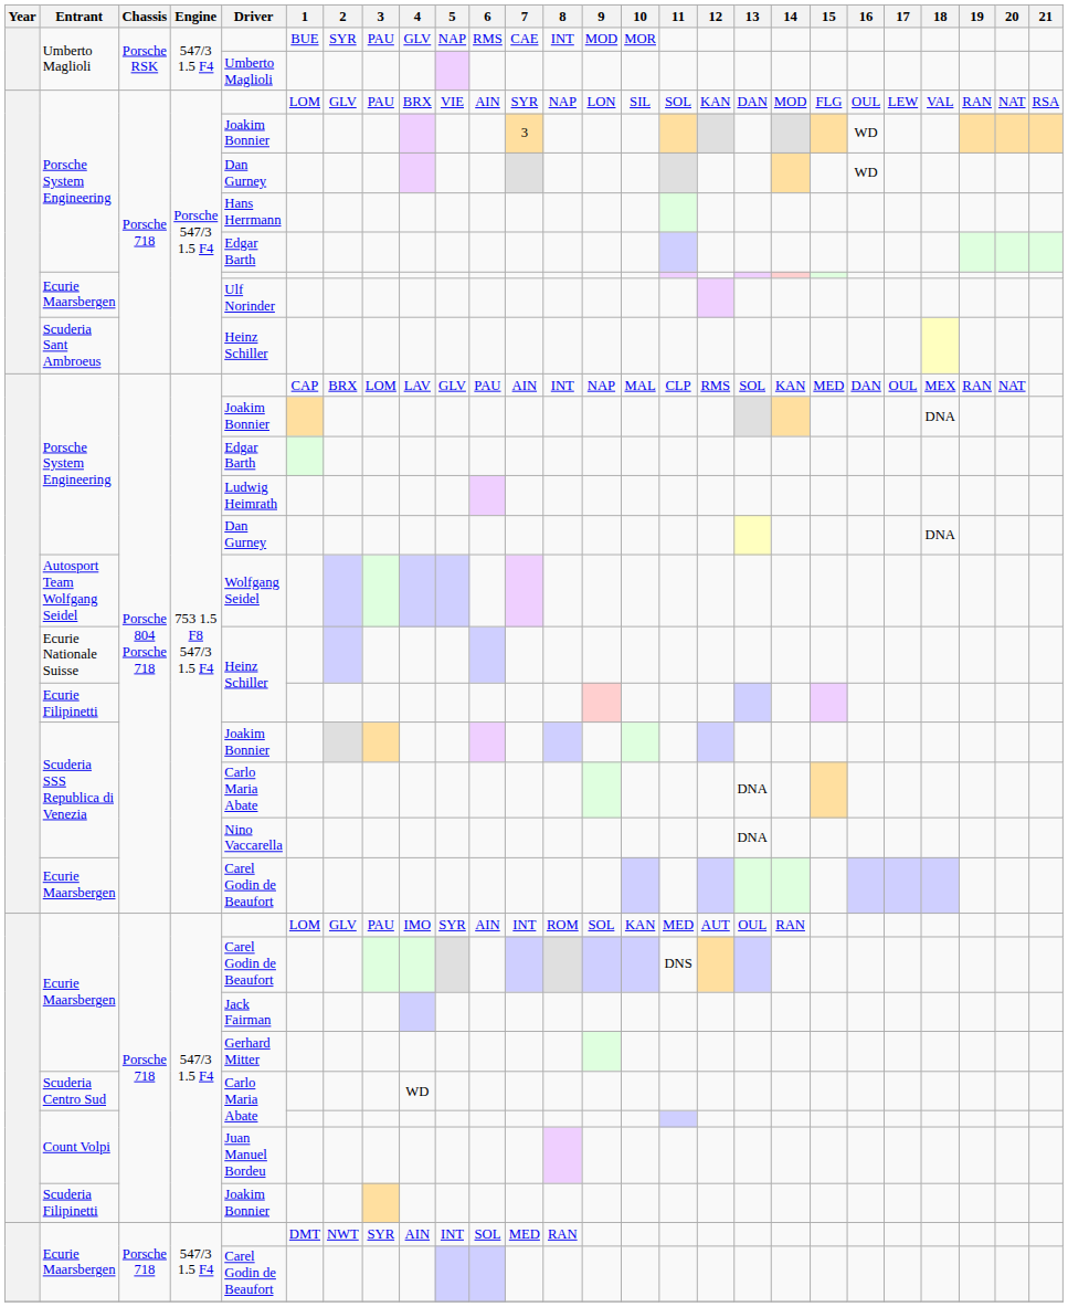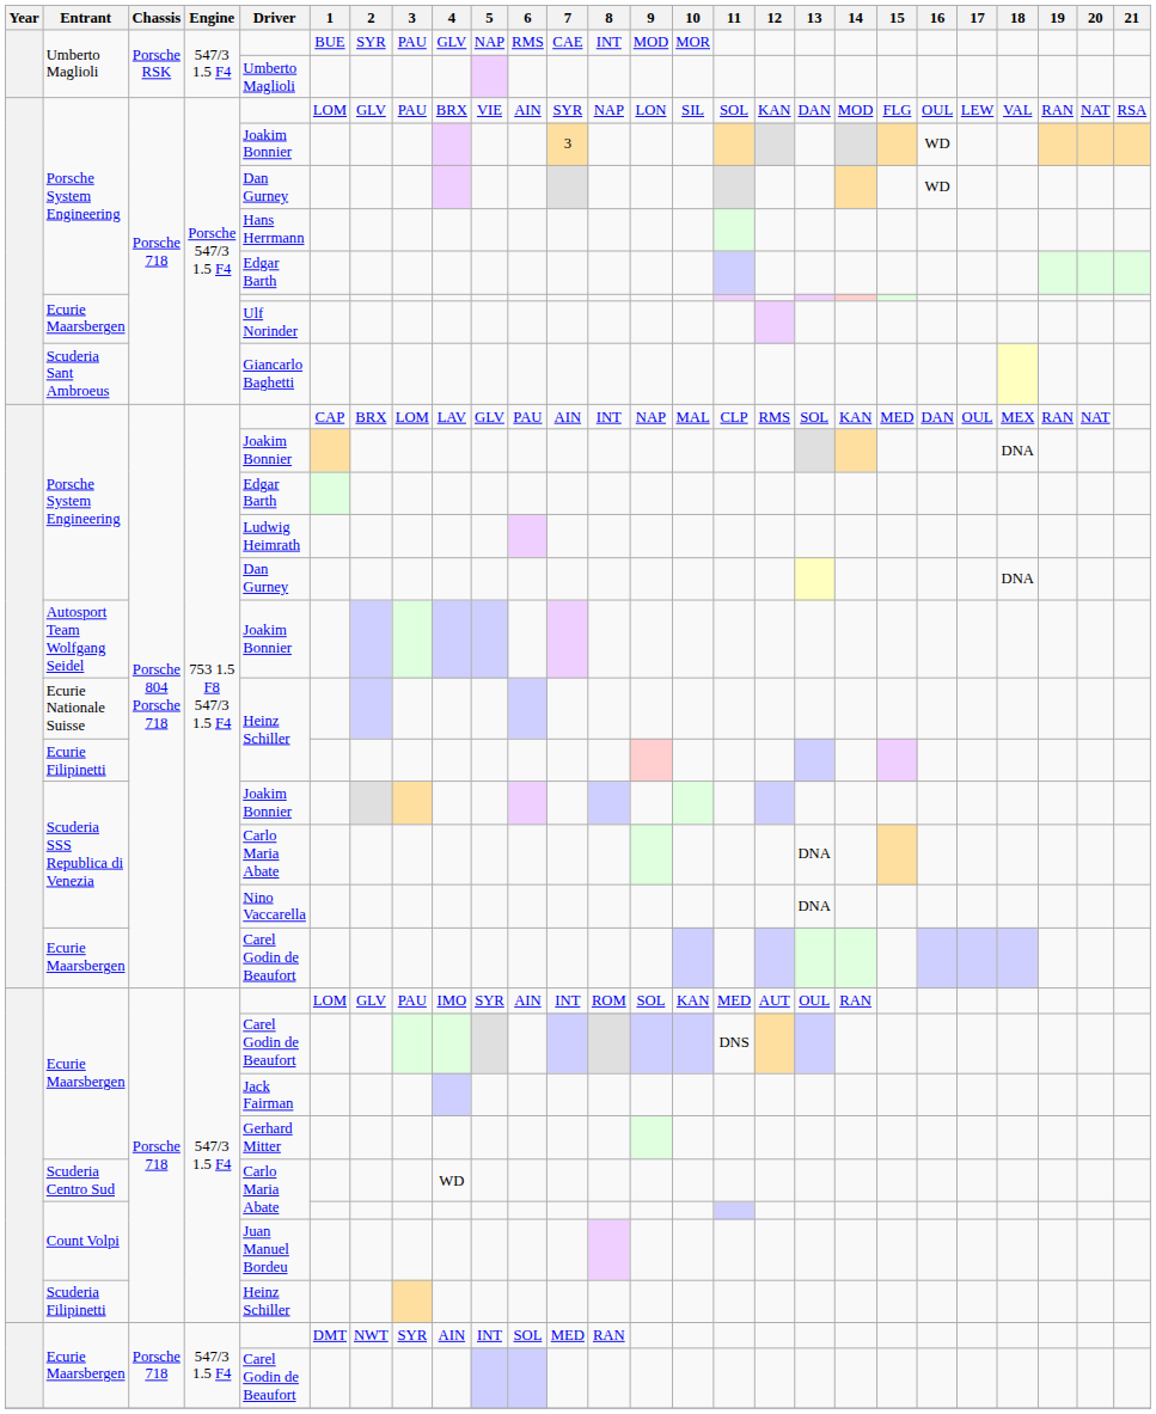Scuderia Sant Ambroeus | Driver: Heinz Schiller -> Giancarlo Baghetti
Autosport Team Wolfgang Seidel | Driver: Wolfgang Seidel -> Joakim Bonnier
Scuderia Filipinetti | Driver: Joakim Bonnier -> Heinz Schiller
